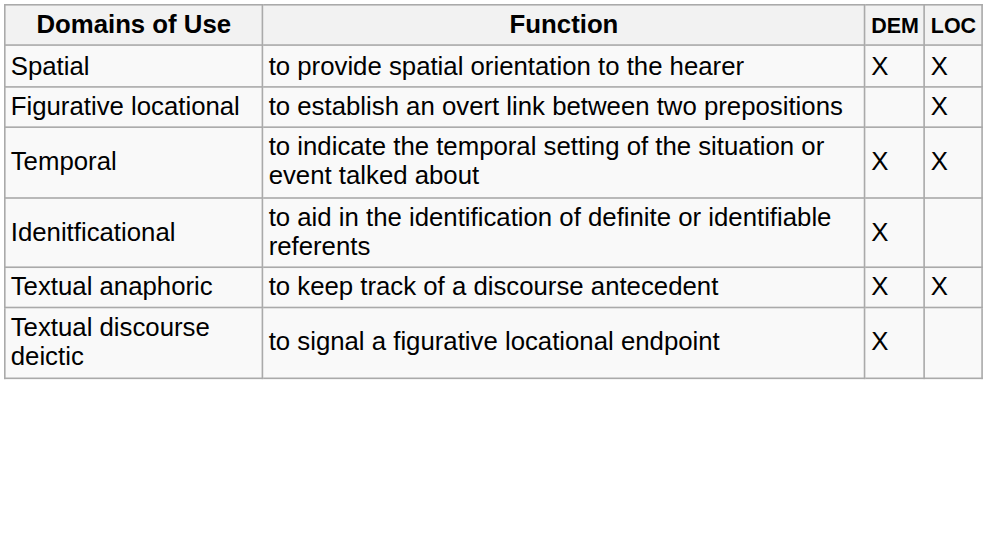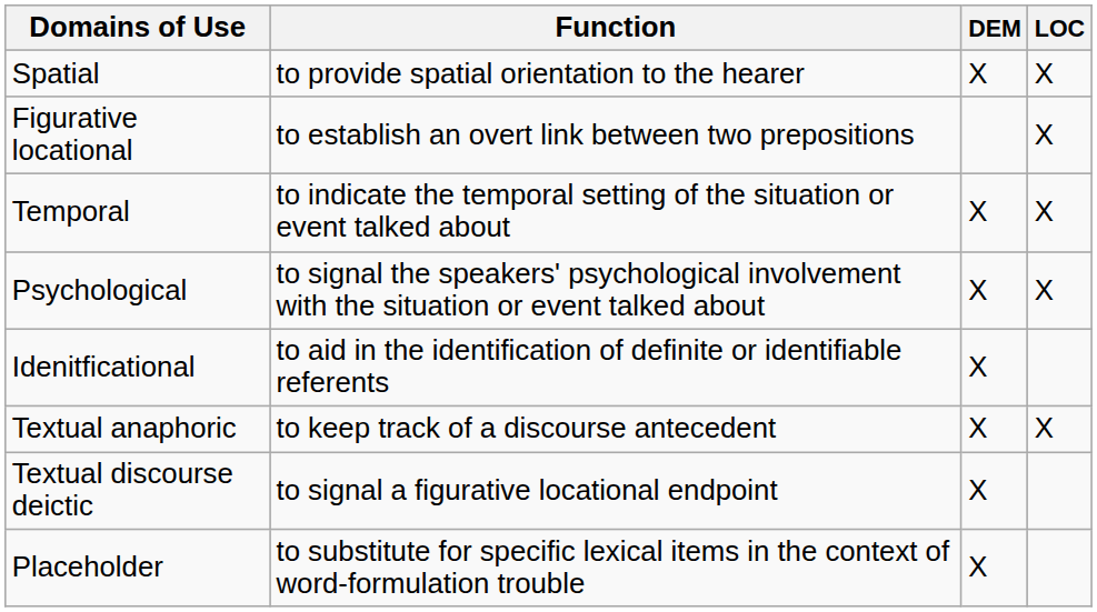+ row: Psychological | to signal the speakers' psychological involvement with the situation or event talked about | X | X
+ row: Placeholder | to substitute for specific lexical items in the context of word-formulation trouble | X
